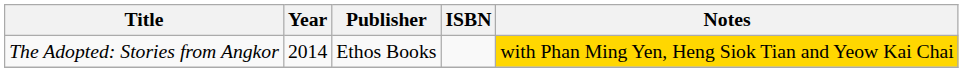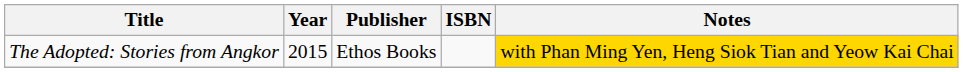The Adopted: Stories from Angkor | Year: 2014 -> 2015
